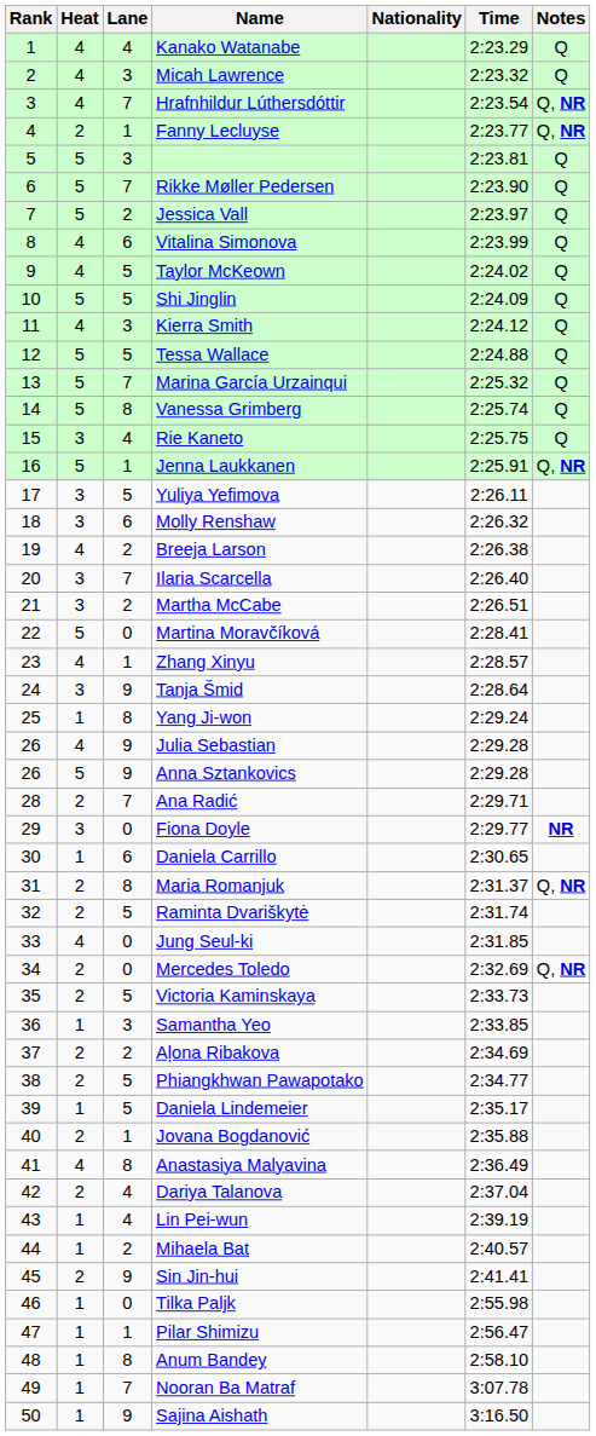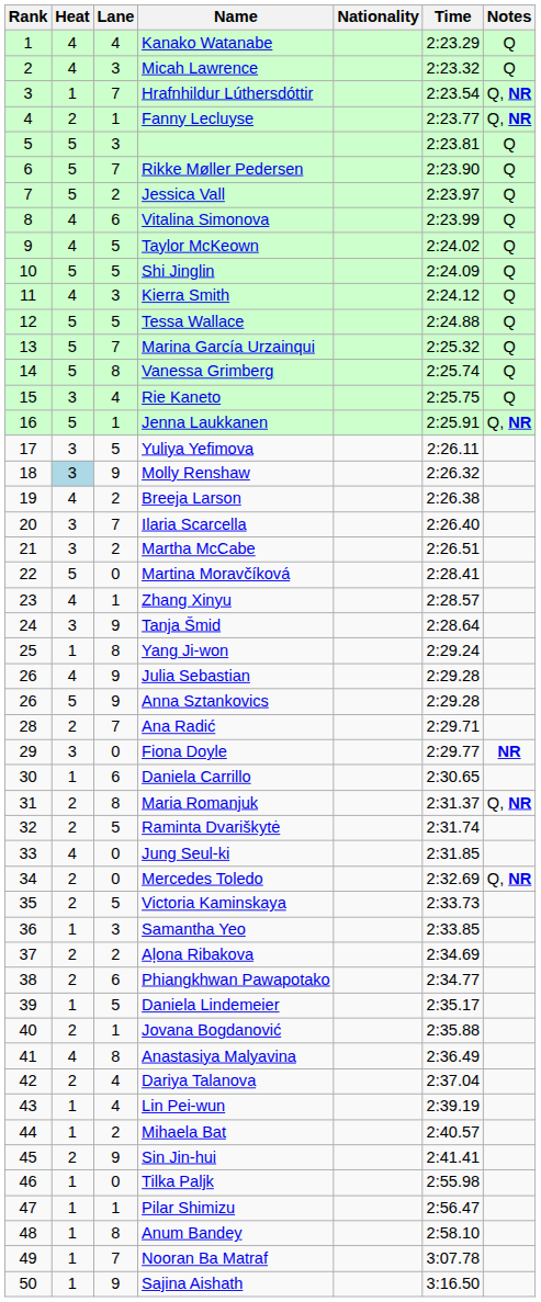Hrafnhildur Lúthersdóttir | Heat: 4 -> 1
Molly Renshaw | Heat: no background -> lightblue background
Molly Renshaw | Lane: 6 -> 9
Phiangkhwan Pawapotako | Lane: 5 -> 6
